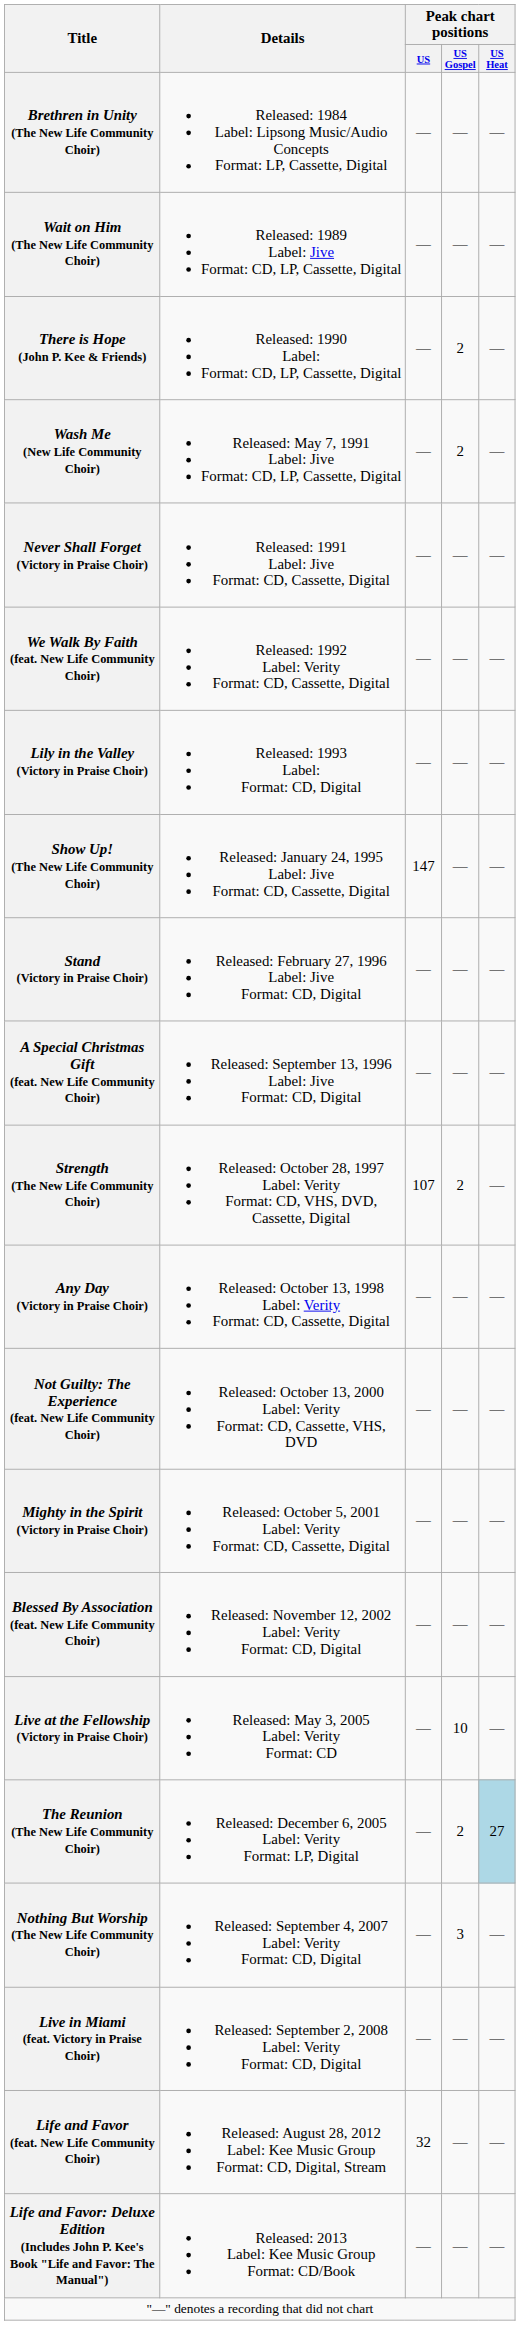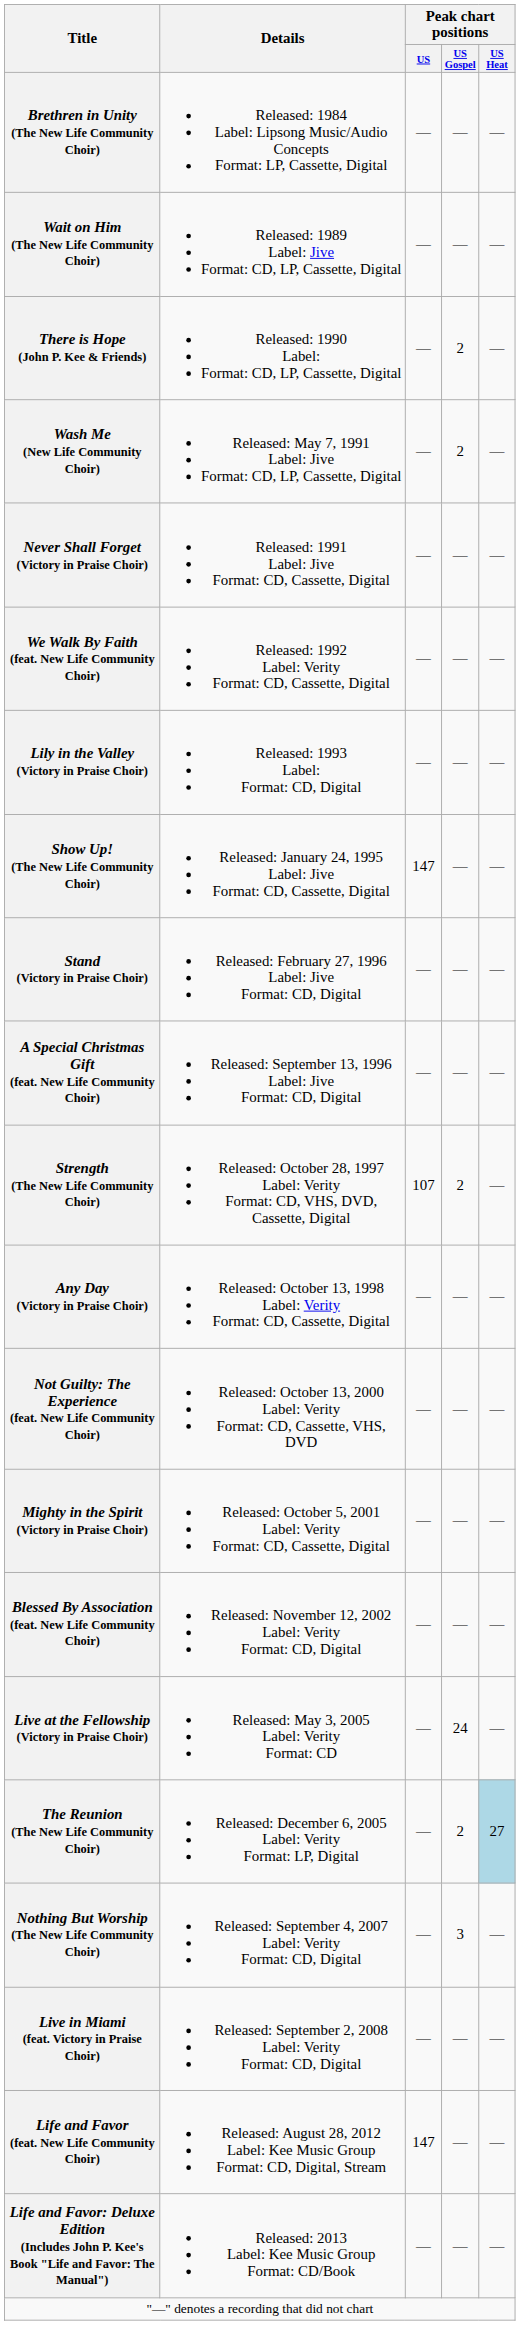Live at the Fellowship (Victory in Praise Choir) | Peak chart positions / US Gospel: 10 -> 24
Life and Favor (feat. New Life Community Choir) | Peak chart positions / US: 32 -> 147
